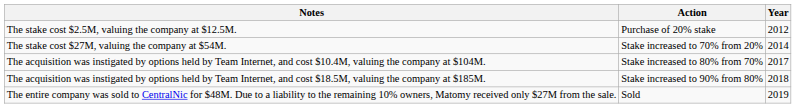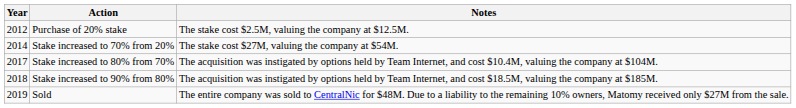columns swapped: Year <-> Notes
